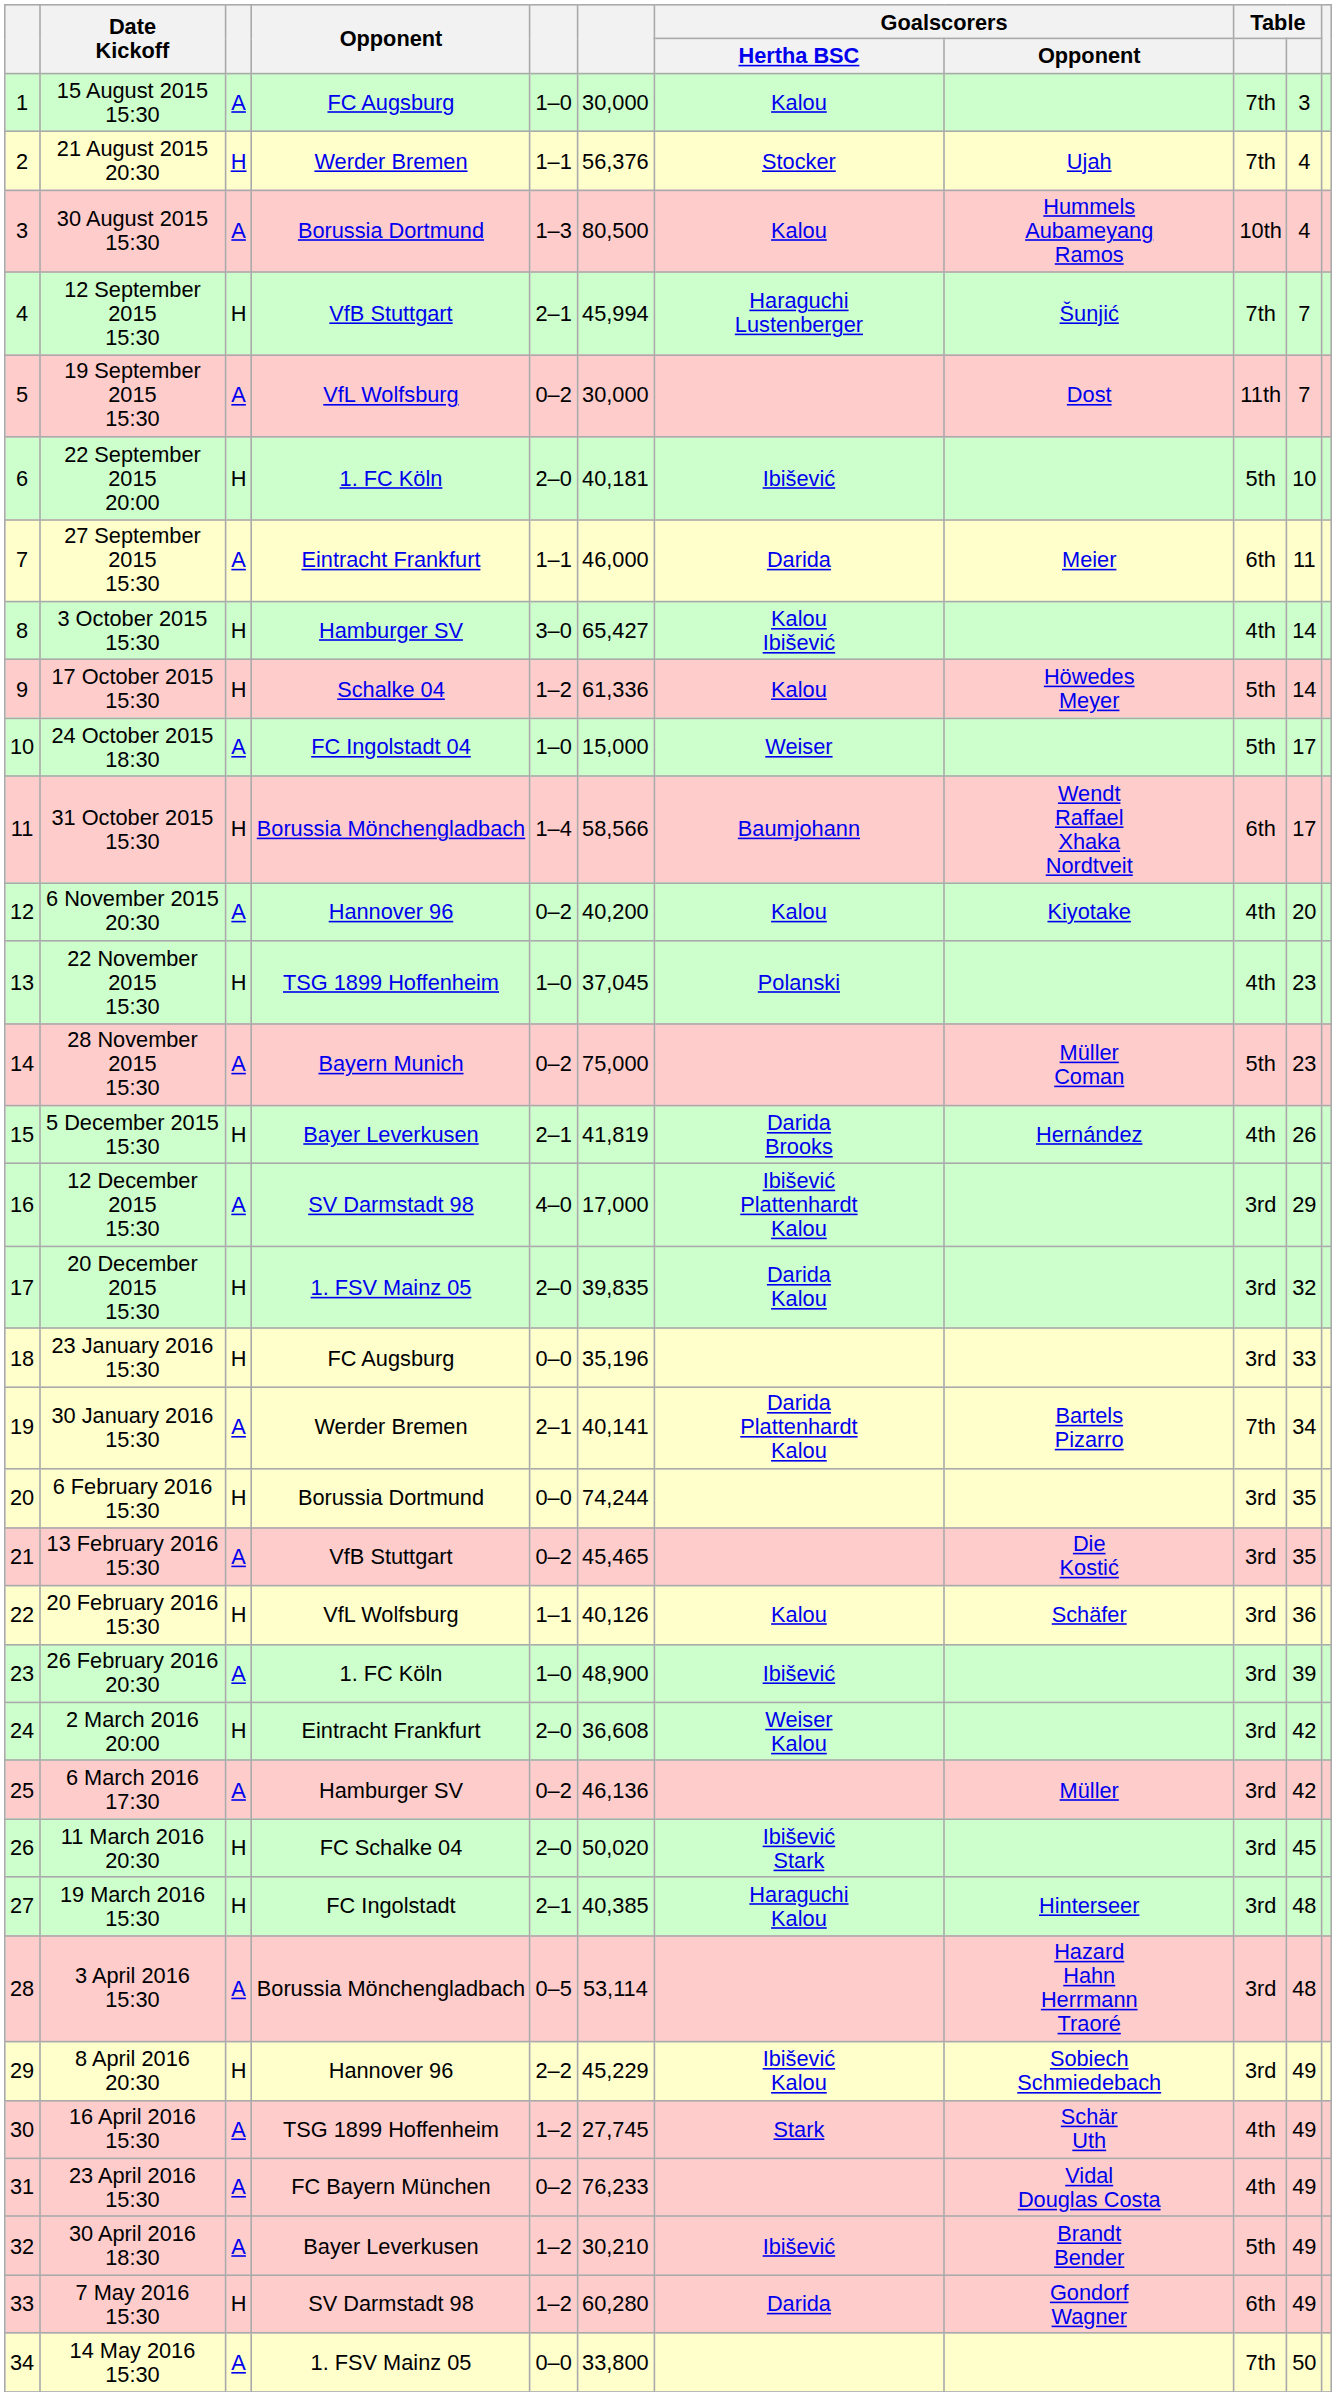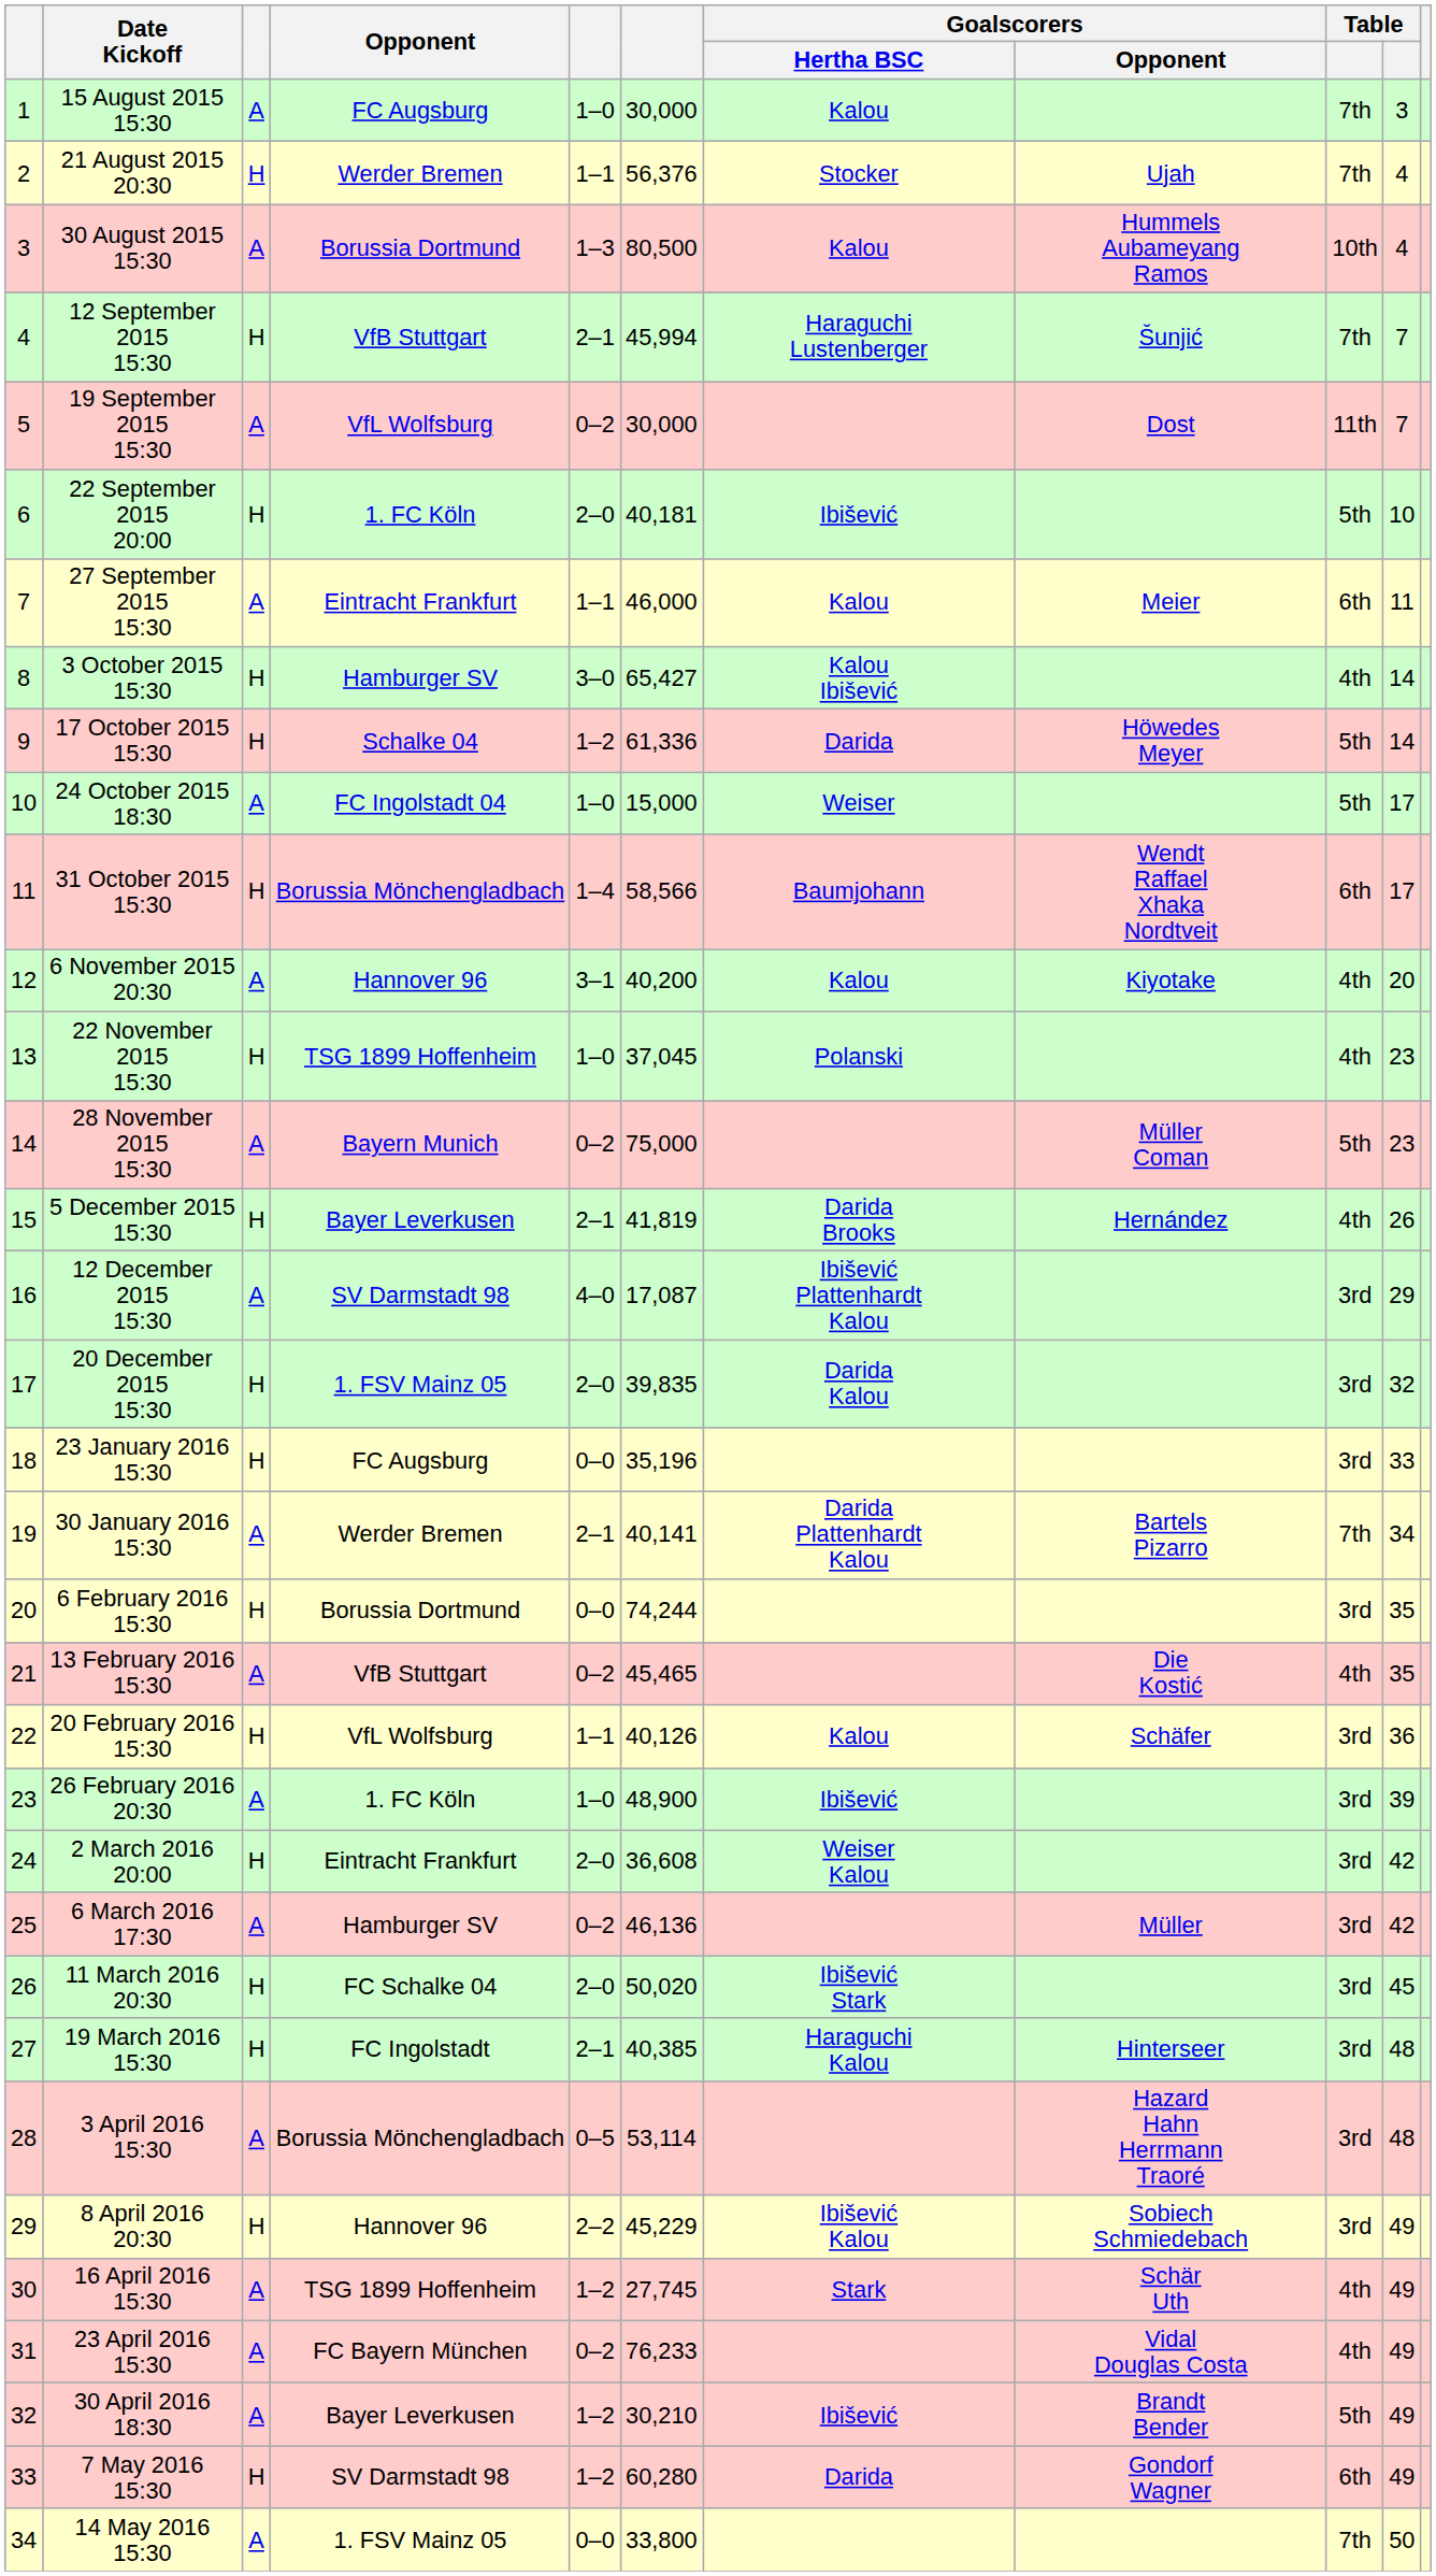27 September 2015 15:30 | Goalscorers / Hertha BSC: Darida -> Kalou
17 October 2015 15:30 | Goalscorers / Hertha BSC: Kalou -> Darida
6 November 2015 20:30 | column 5: 0–2 -> 3–1
12 December 2015 15:30 | column 6: 17,000 -> 17,087
13 February 2016 15:30 | column 9: 3rd -> 4th
